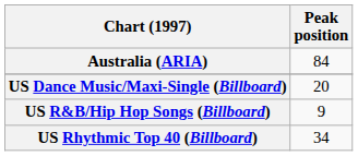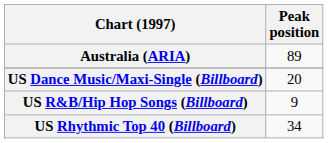Australia (ARIA) | Peak position: 84 -> 89
